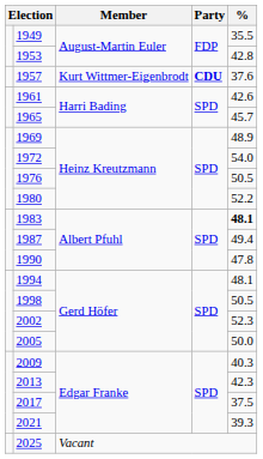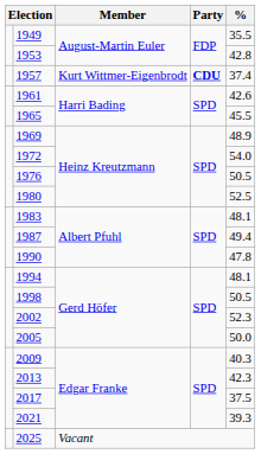1957 | %: 37.6 -> 37.4
1965 | %: 45.7 -> 45.5
1980 | %: 52.2 -> 52.5
1983 | %: bold -> normal
